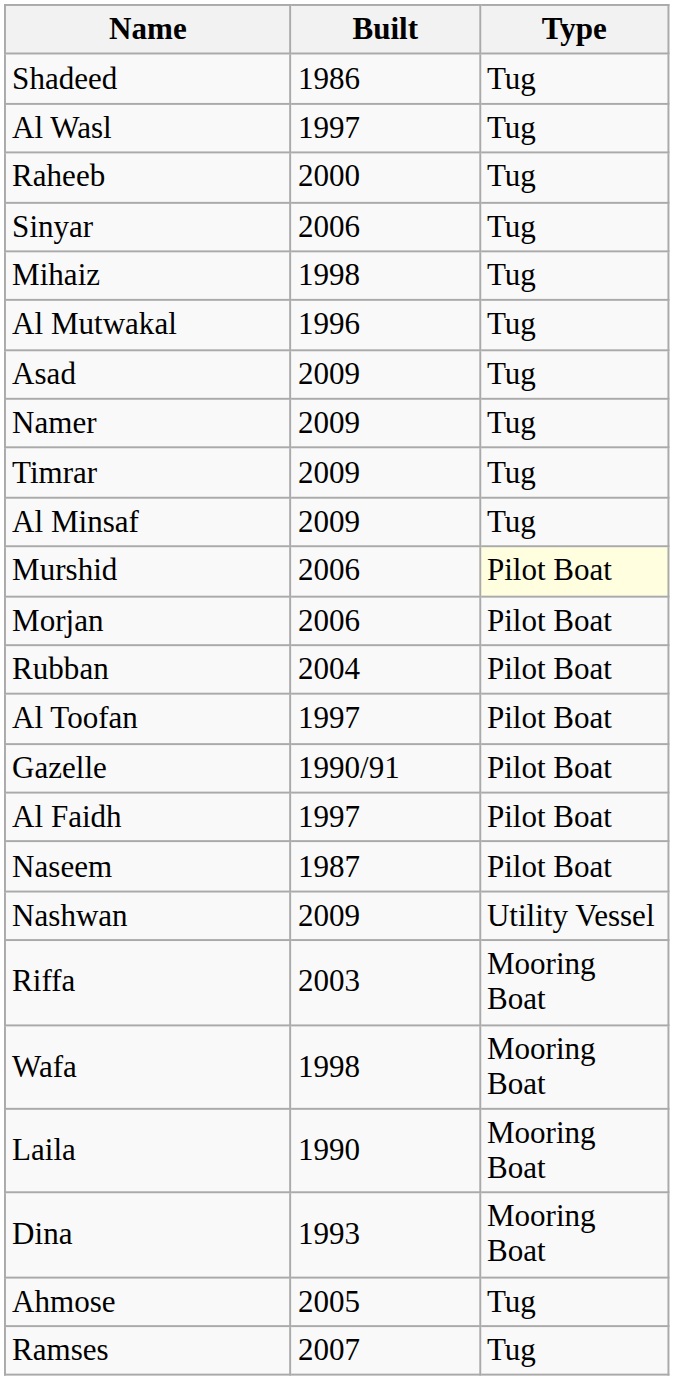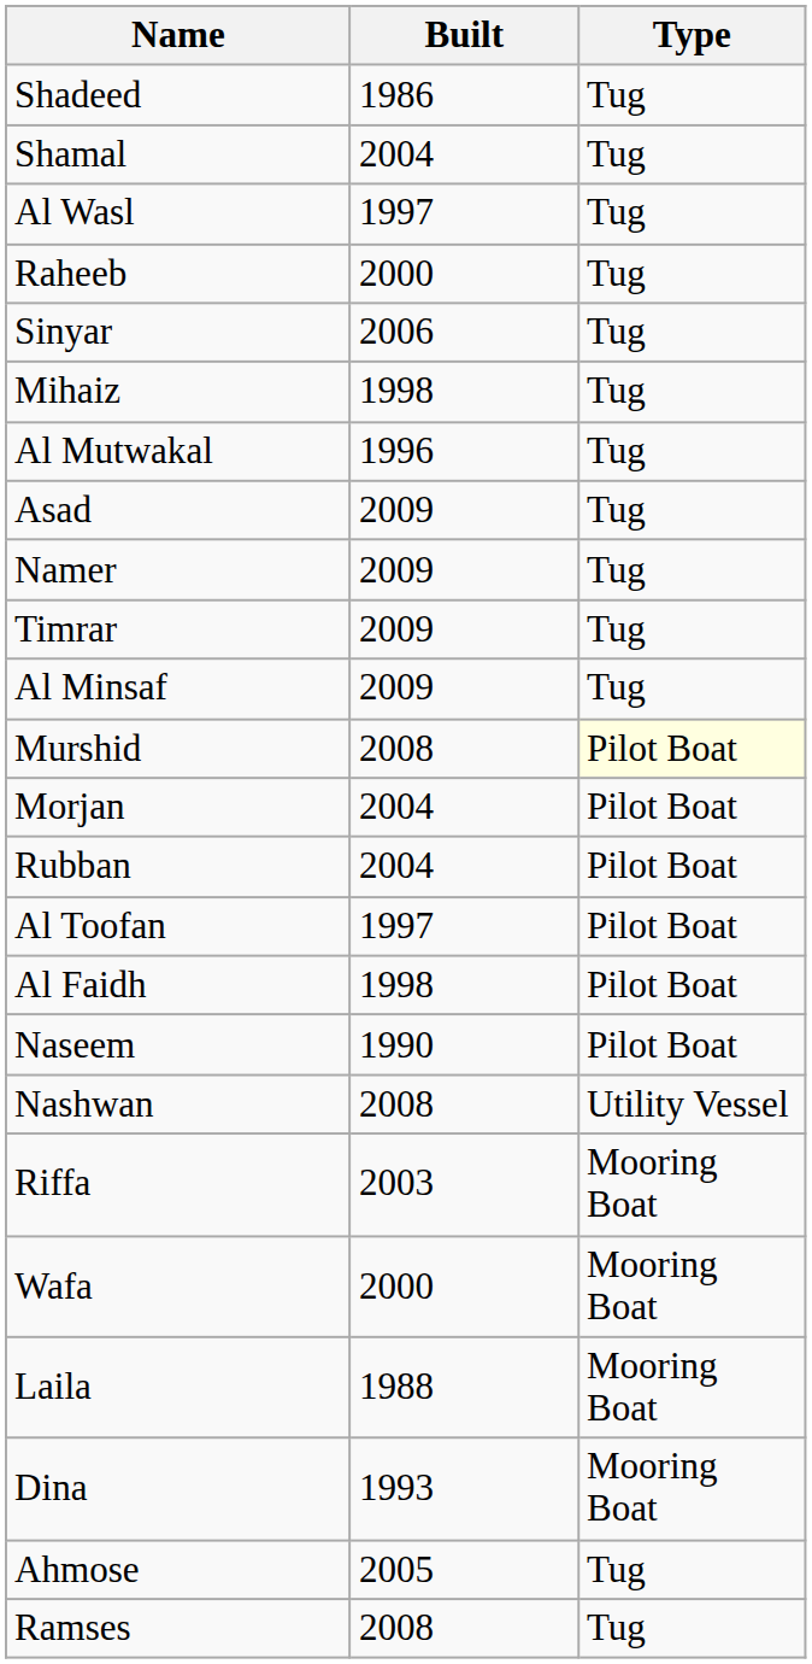+ row: Shamal | 2004 | Tug
Murshid | Built: 2006 -> 2008
Morjan | Built: 2006 -> 2004
- row: Gazelle | 1990/91 | Pilot Boat
Al Faidh | Built: 1997 -> 1998
Naseem | Built: 1987 -> 1990
Nashwan | Built: 2009 -> 2008
Wafa | Built: 1998 -> 2000
Laila | Built: 1990 -> 1988
Ramses | Built: 2007 -> 2008
